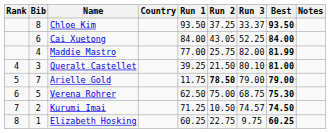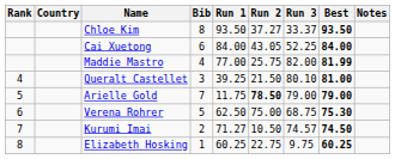columns swapped: Bib <-> Country
Chloe Kim | Run 2: 37.25 -> 37.27
Kurumi Imai | Run 1: 71.25 -> 71.27
